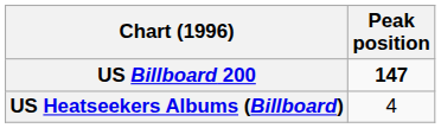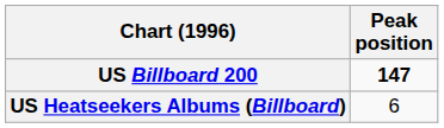US Heatseekers Albums (Billboard) | Peak position: 4 -> 6
